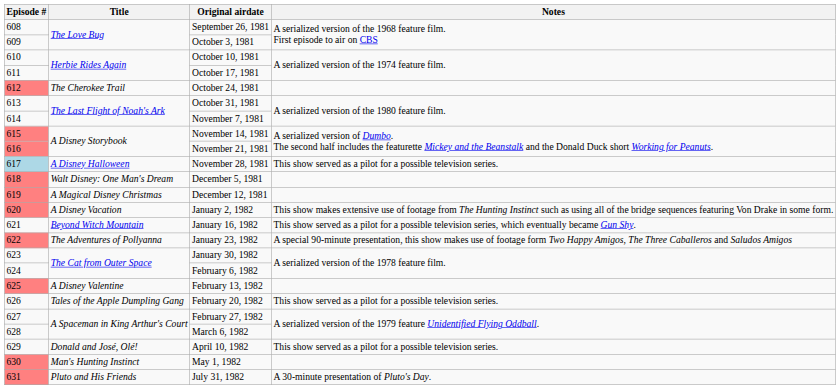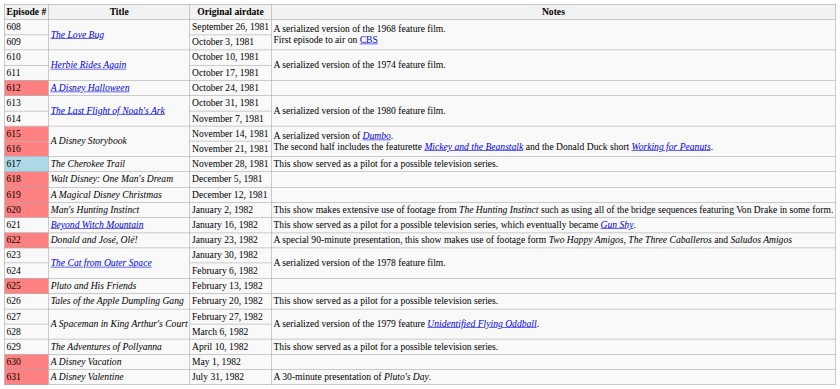October 24, 1981 | Title: The Cherokee Trail -> A Disney Halloween
November 28, 1981 | Title: A Disney Halloween -> The Cherokee Trail
January 2, 1982 | Title: A Disney Vacation -> Man's Hunting Instinct
January 23, 1982 | Title: The Adventures of Pollyanna -> Donald and José, Olé!
February 13, 1982 | Title: A Disney Valentine -> Pluto and His Friends
April 10, 1982 | Title: Donald and José, Olé! -> The Adventures of Pollyanna
May 1, 1982 | Title: Man's Hunting Instinct -> A Disney Vacation
July 31, 1982 | Title: Pluto and His Friends -> A Disney Valentine
